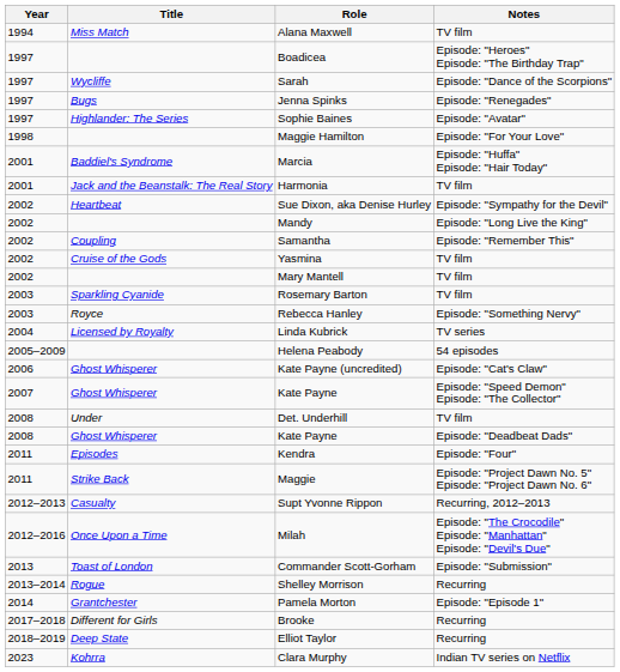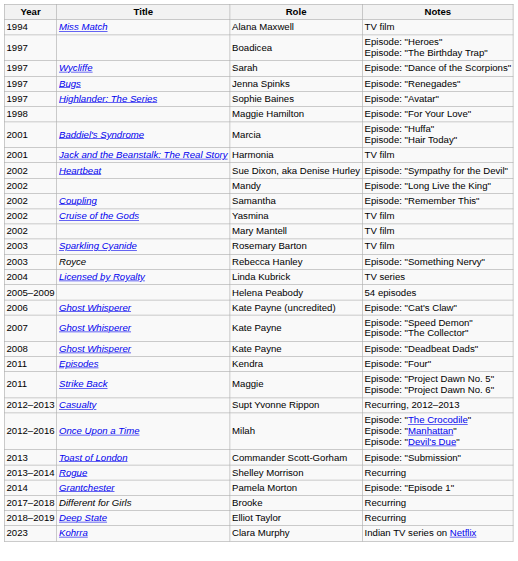- row: 2008 | Under | Det. Underhill | TV film
